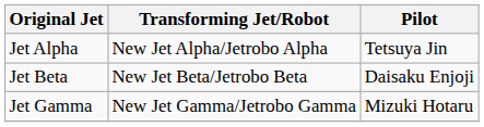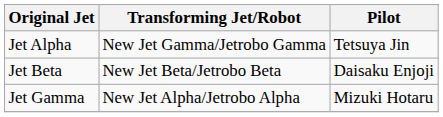Jet Alpha | Transforming Jet/Robot: New Jet Alpha/Jetrobo Alpha -> New Jet Gamma/Jetrobo Gamma
Jet Gamma | Transforming Jet/Robot: New Jet Gamma/Jetrobo Gamma -> New Jet Alpha/Jetrobo Alpha
